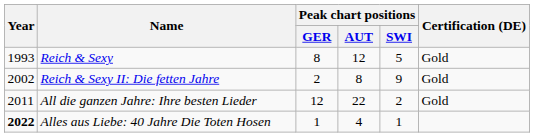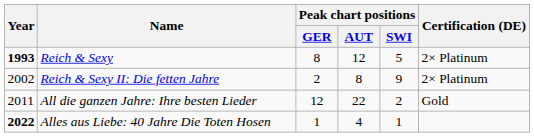Reich & Sexy | Year: normal -> bold
Reich & Sexy | Certification (DE): Gold -> 2× Platinum
Reich & Sexy II: Die fetten Jahre | Certification (DE): Gold -> 2× Platinum
